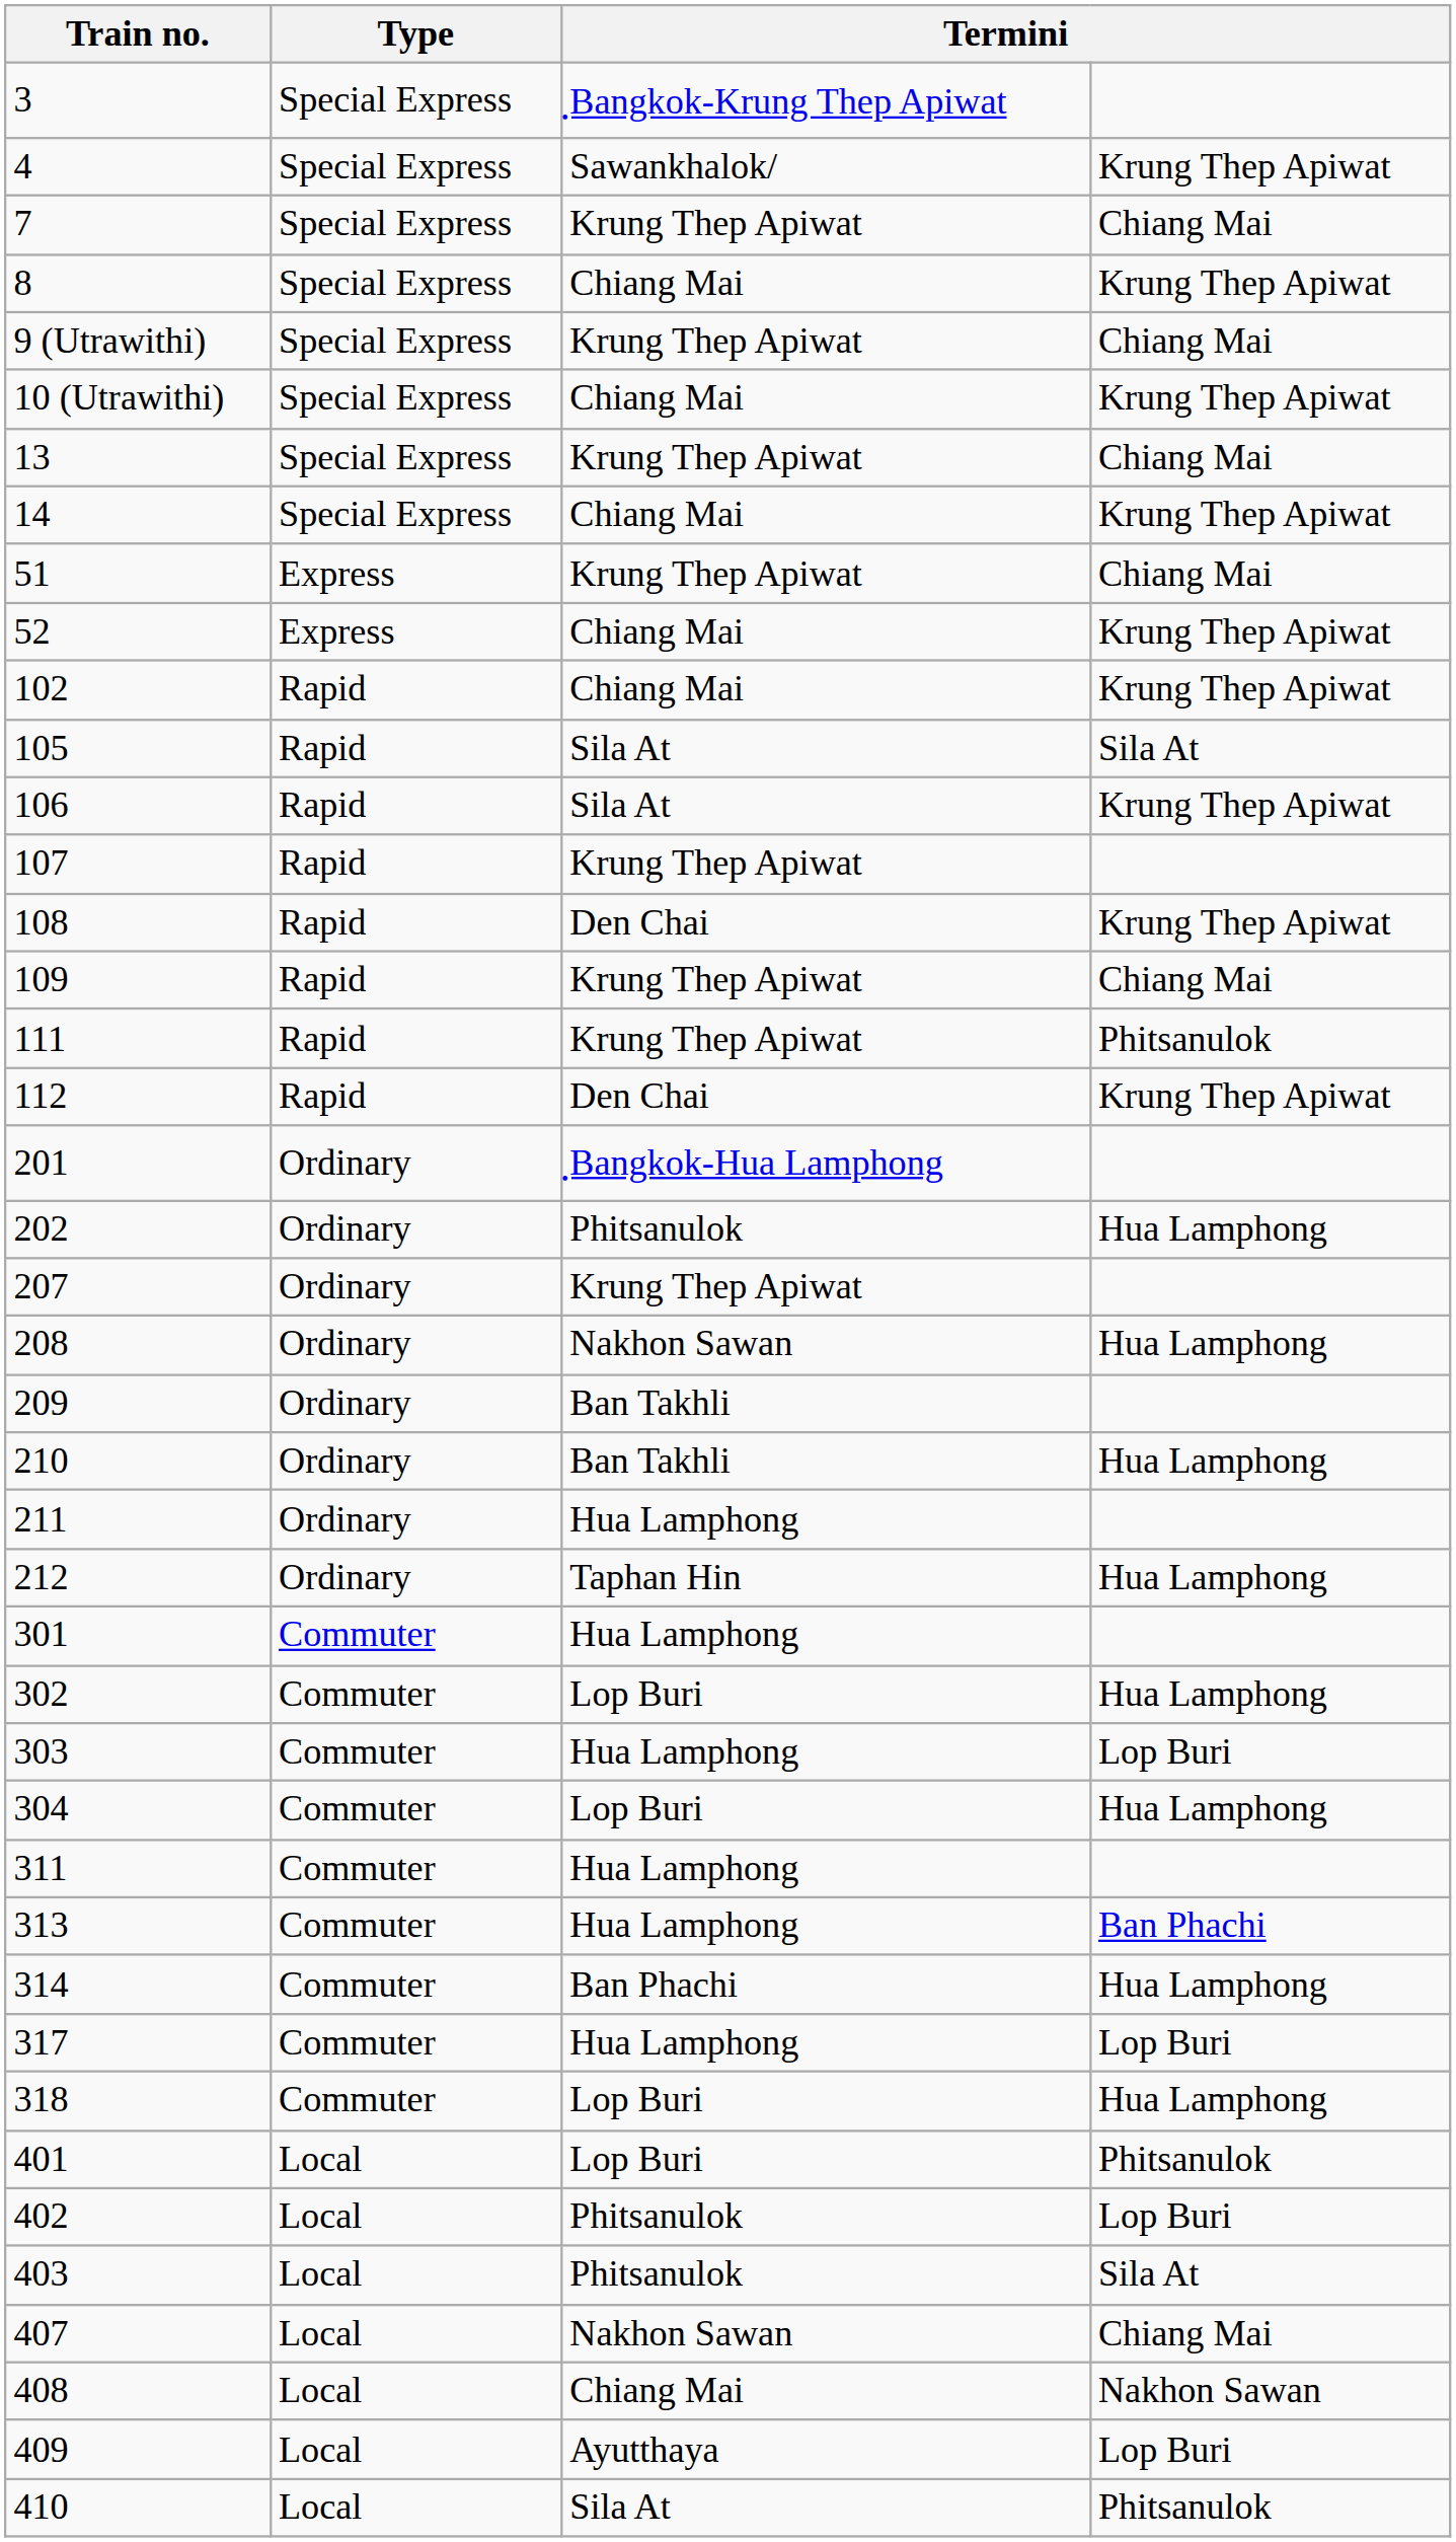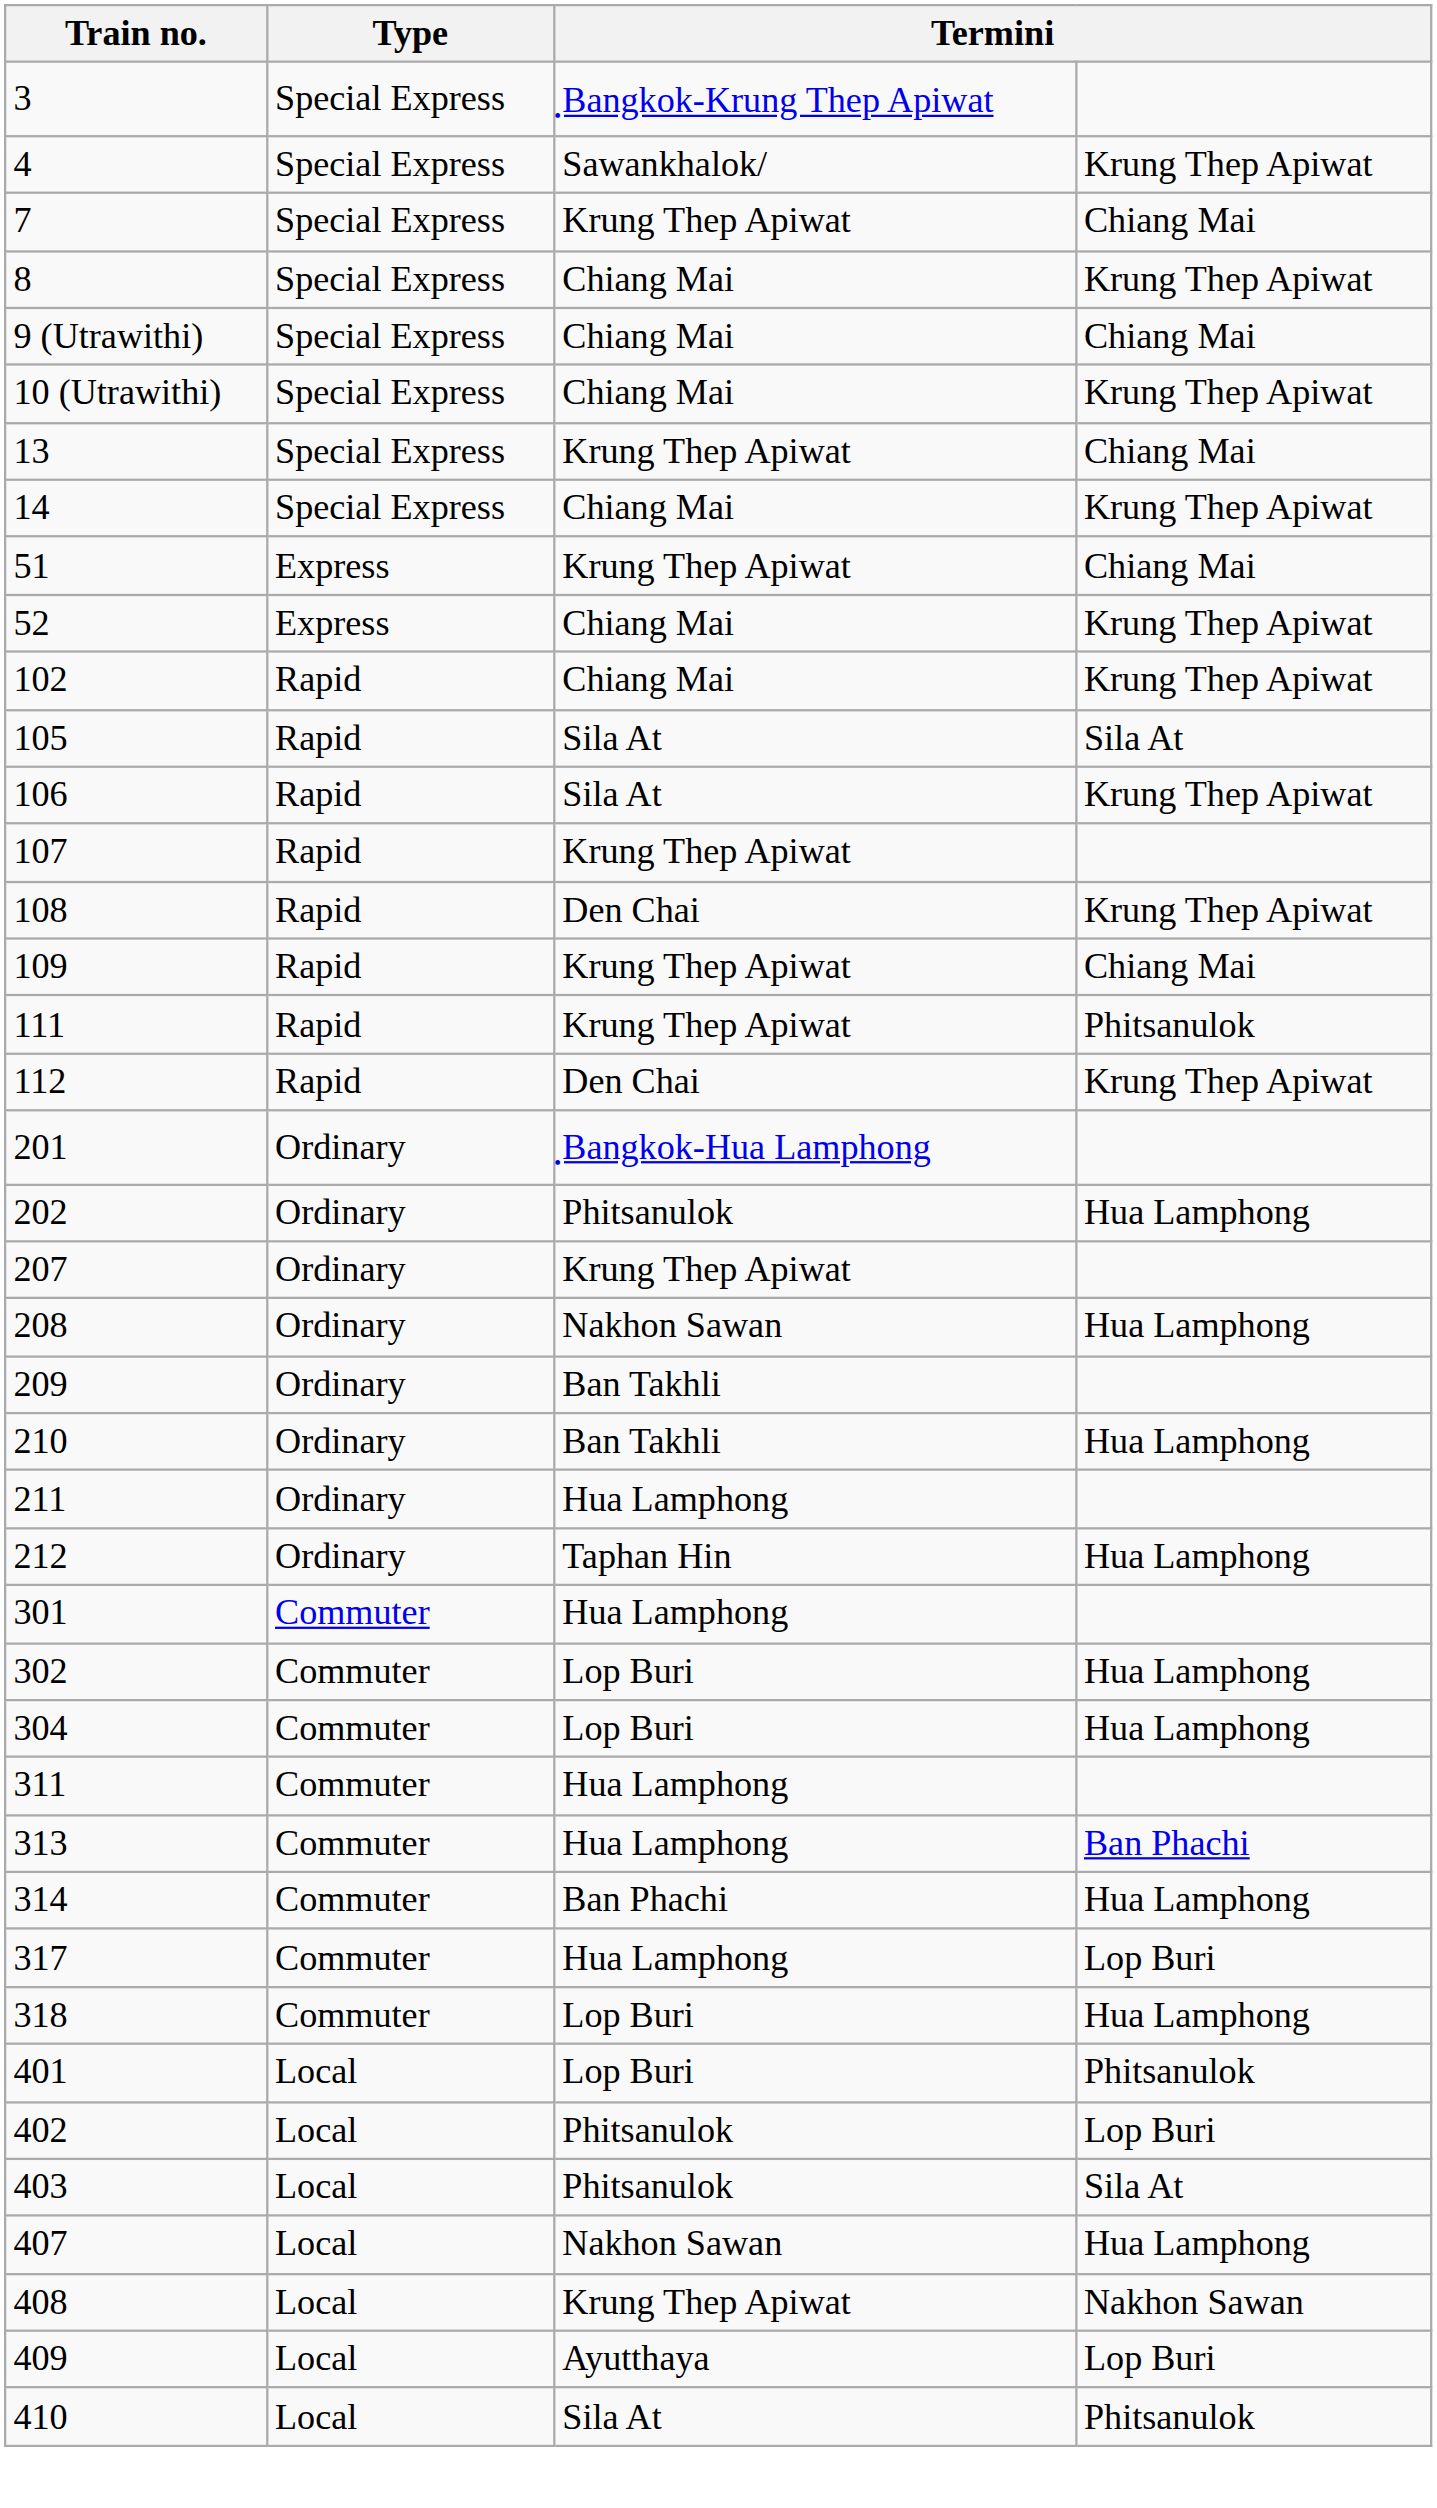9 (Utrawithi) | column 3: Krung Thep Apiwat -> Chiang Mai
- row: 303 | Commuter | Hua Lamphong | Lop Buri
407 | column 4: Chiang Mai -> Hua Lamphong
408 | column 3: Chiang Mai -> Krung Thep Apiwat
